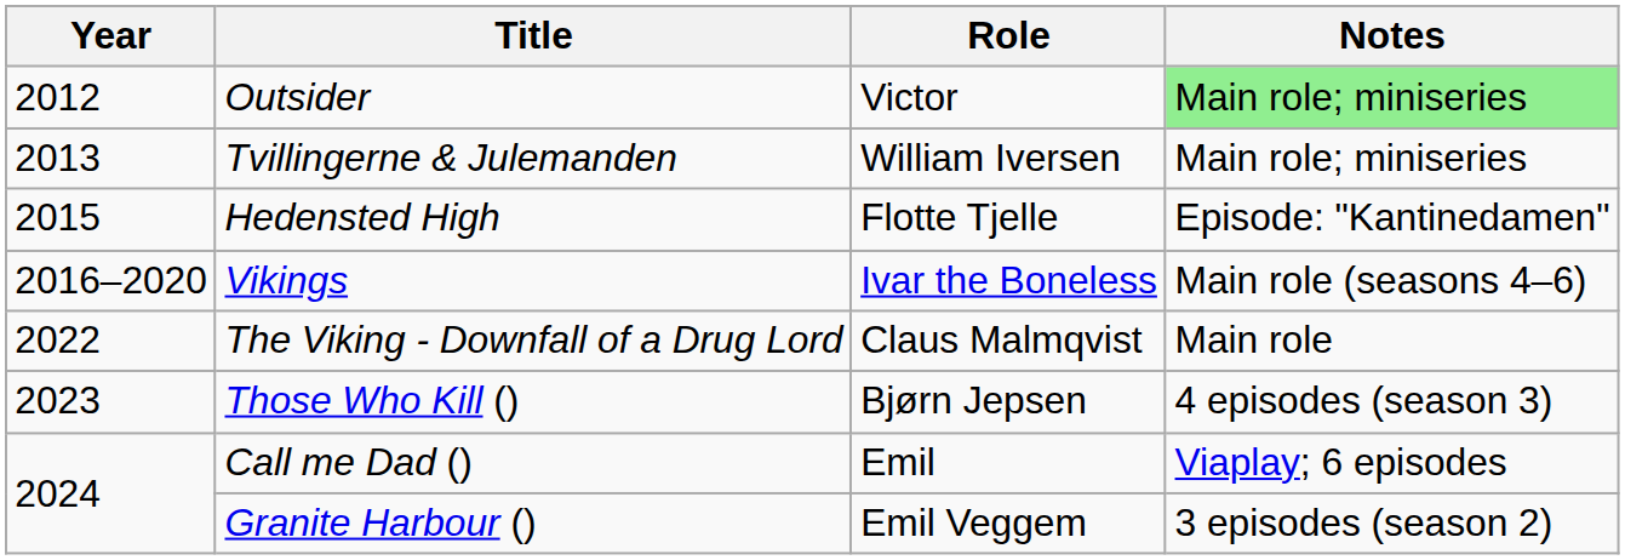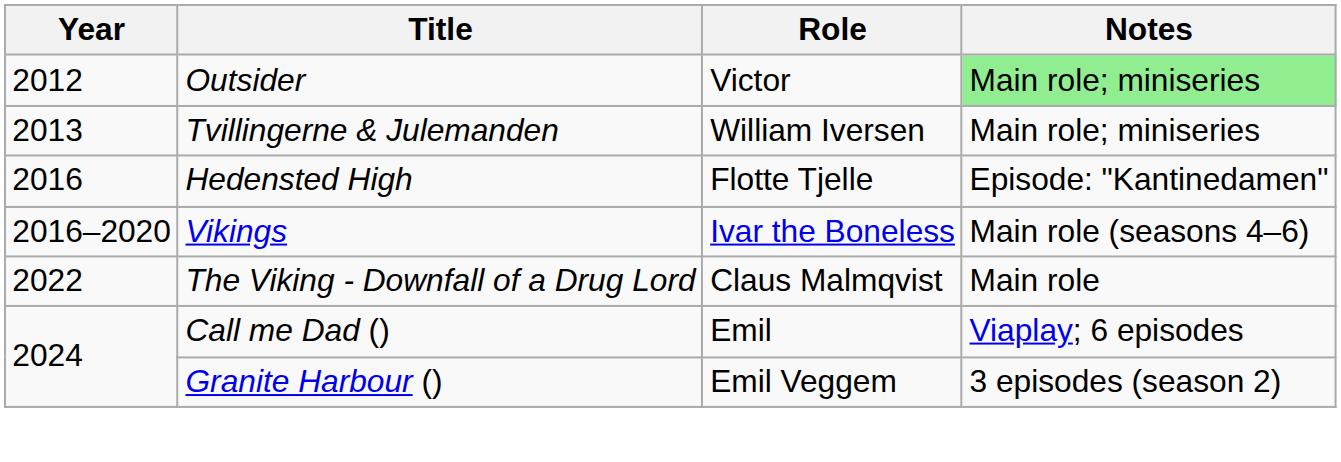Hedensted High | Year: 2015 -> 2016
- row: 2023 | Those Who Kill () | Bjørn Jepsen | 4 episodes (season 3)
